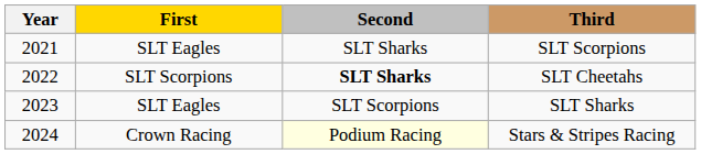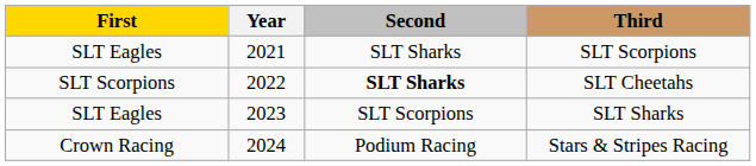columns swapped: Year <-> First
Stars & Stripes Racing | Second: lightyellow background -> no background
